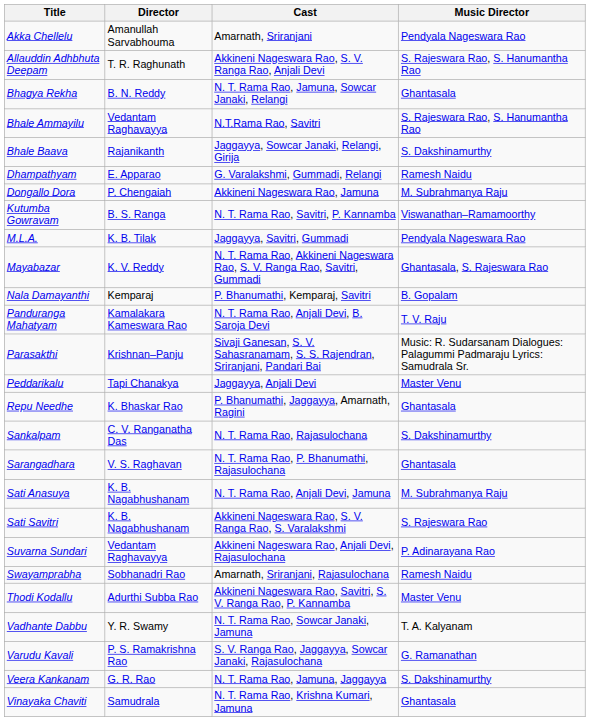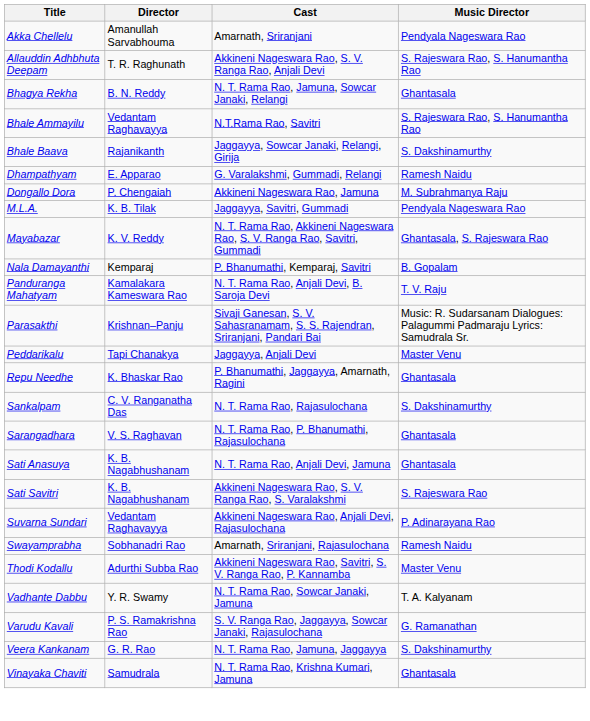- row: Kutumba Gowravam | B. S. Ranga | N. T. Rama Rao, Savitri, P. Kannamba | Viswanathan–Ramamoorthy
Sati Anasuya | Music Director: M. Subrahmanya Raju -> Ghantasala
